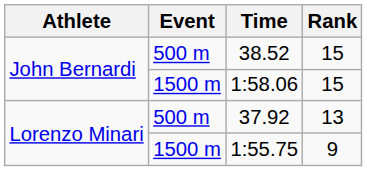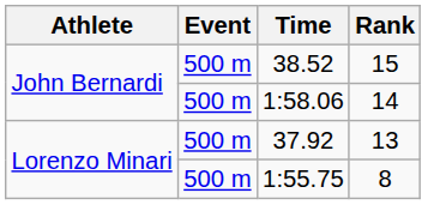1:58.06 | Event: 1500 m -> 500 m
1:58.06 | Rank: 15 -> 14
1:55.75 | Event: 1500 m -> 500 m
1:55.75 | Rank: 9 -> 8
